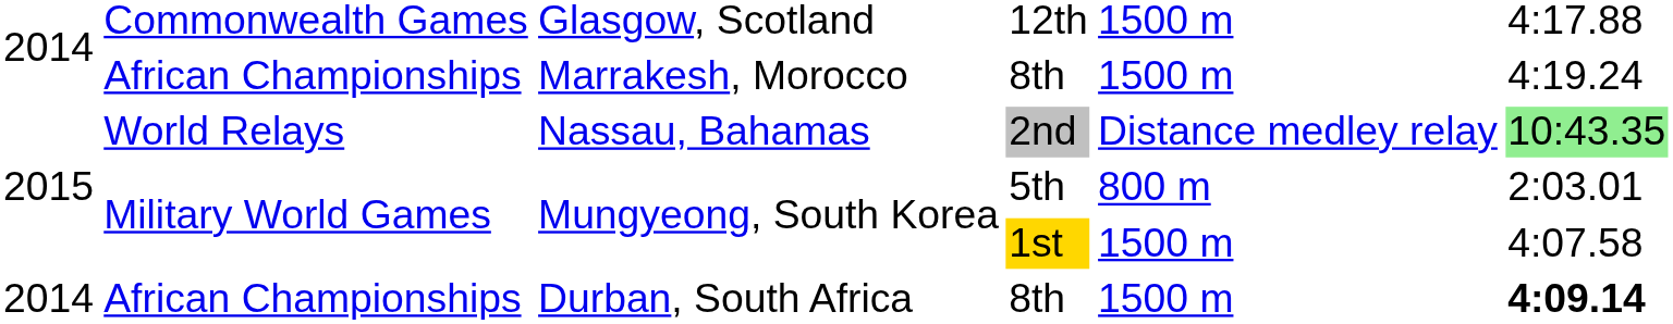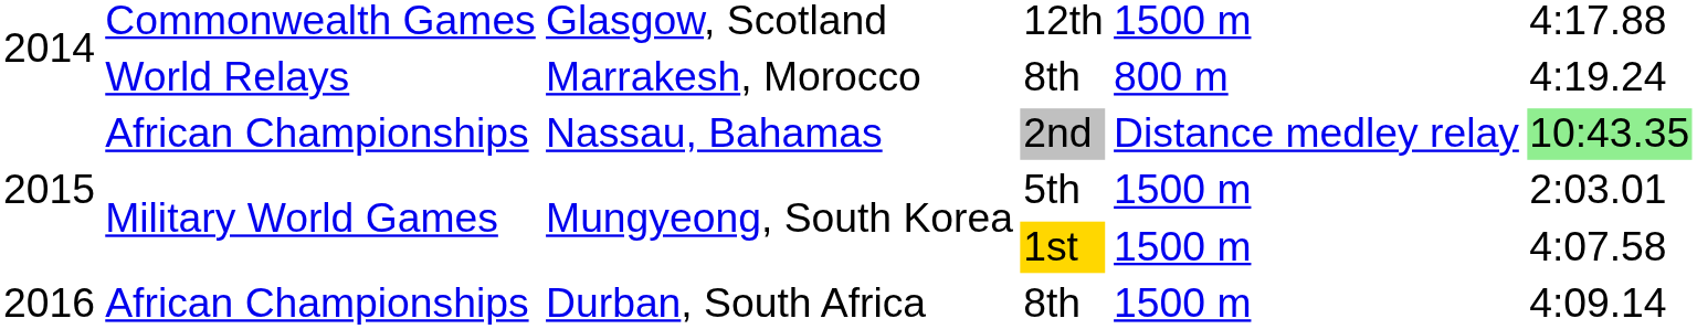Marrakesh, Morocco | column 2: African Championships -> World Relays
Marrakesh, Morocco | column 5: 1500 m -> 800 m
Nassau, Bahamas | column 2: World Relays -> African Championships
Mungyeong, South Korea / 5th | column 5: 800 m -> 1500 m
Durban, South Africa | column 1: 2014 -> 2016
Durban, South Africa | column 6: bold -> normal
